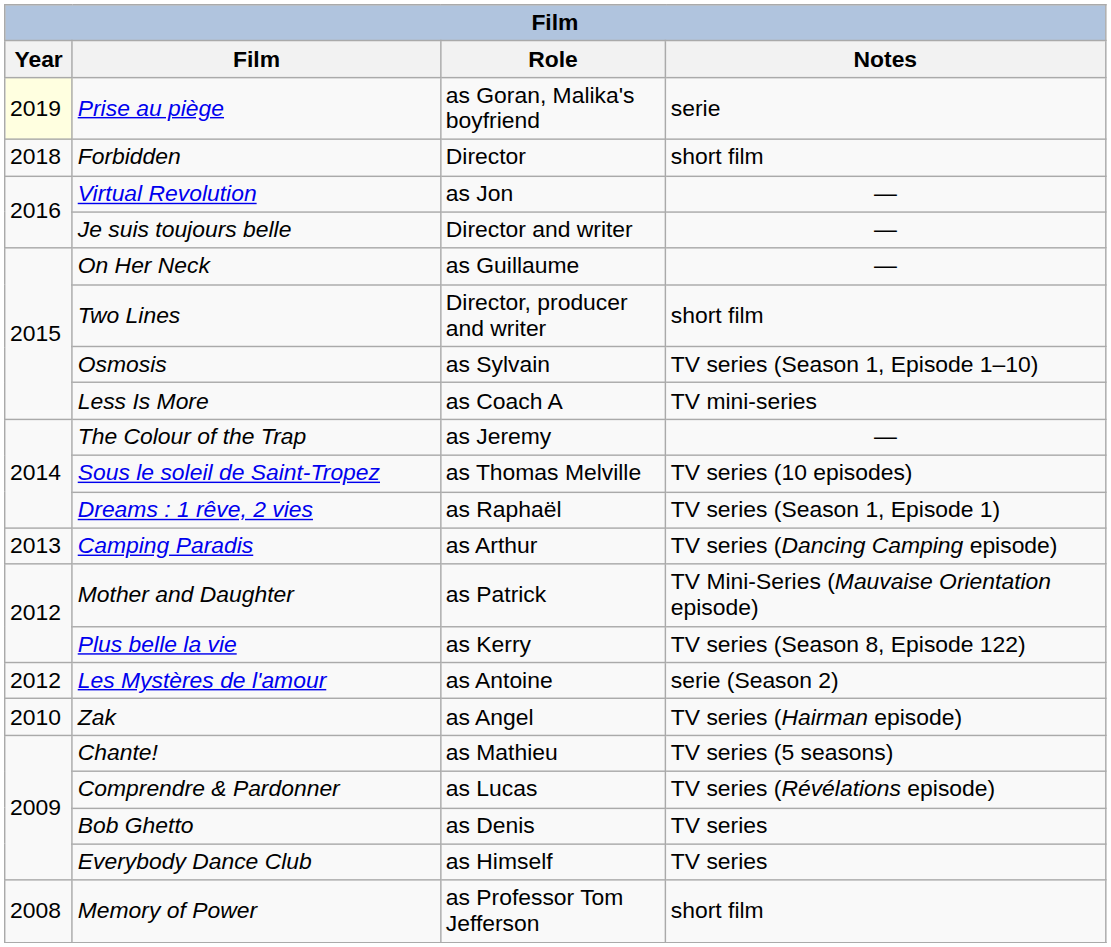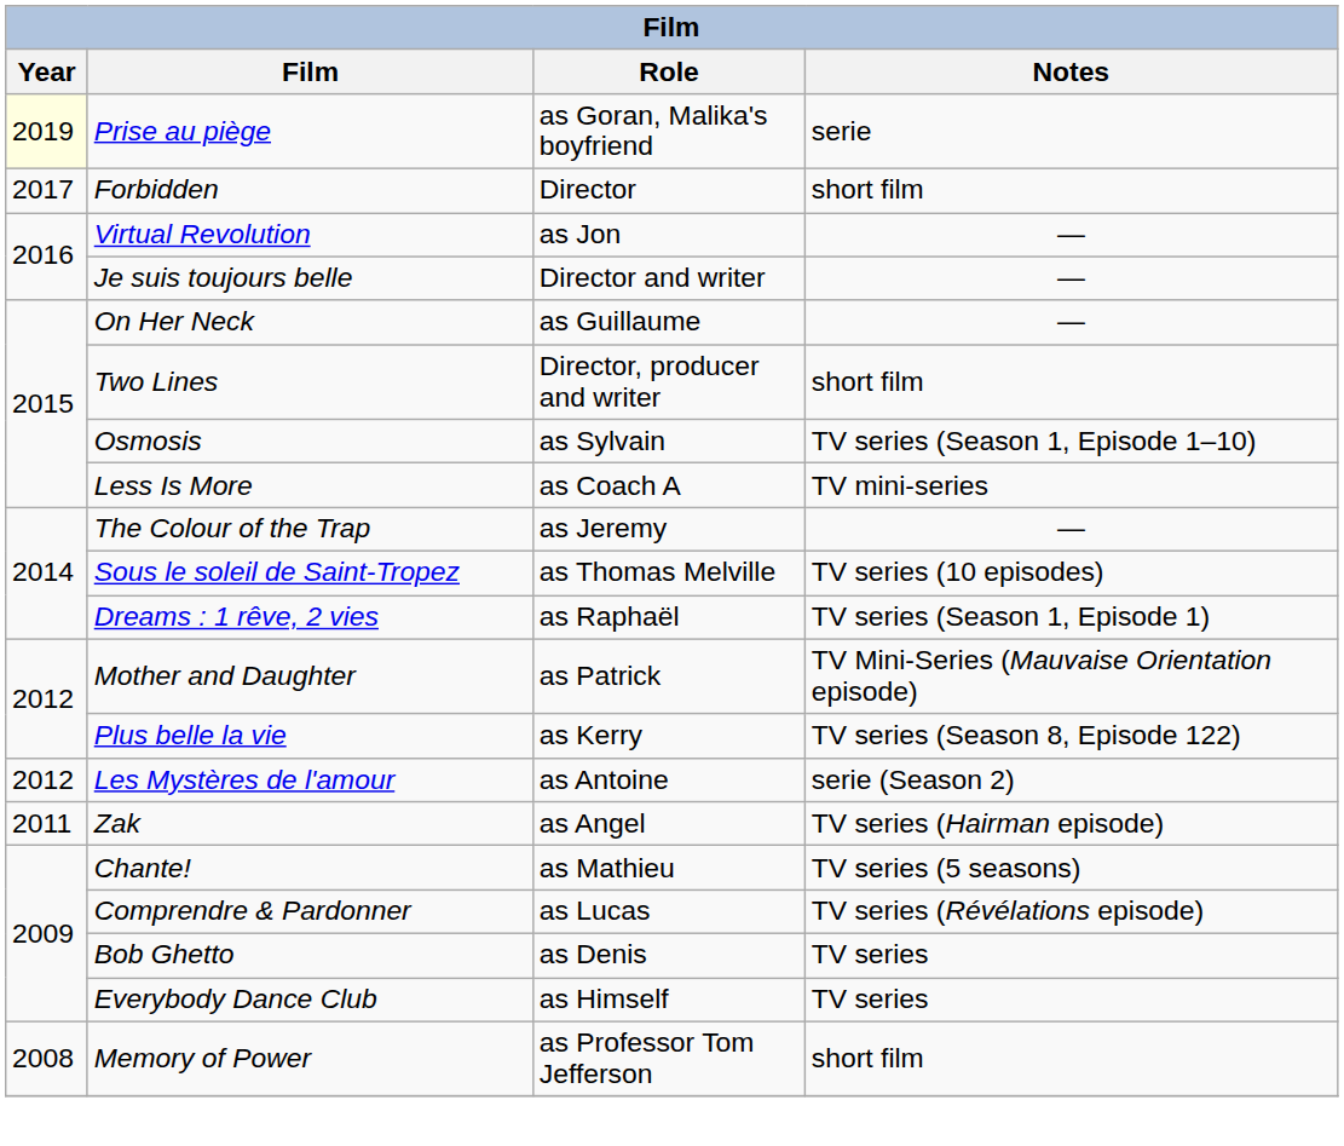Forbidden | Year: 2018 -> 2017
- row: 2013 | Camping Paradis | as Arthur | TV series (Dancing Camping episode)
Zak | Year: 2010 -> 2011
